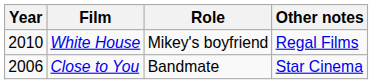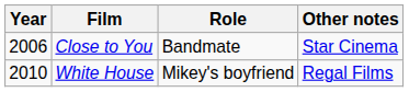rows swapped: Close to You <-> White House
